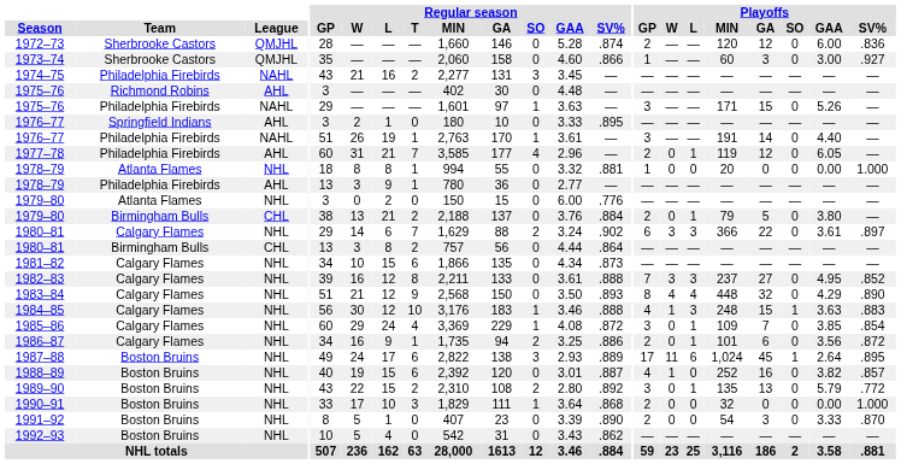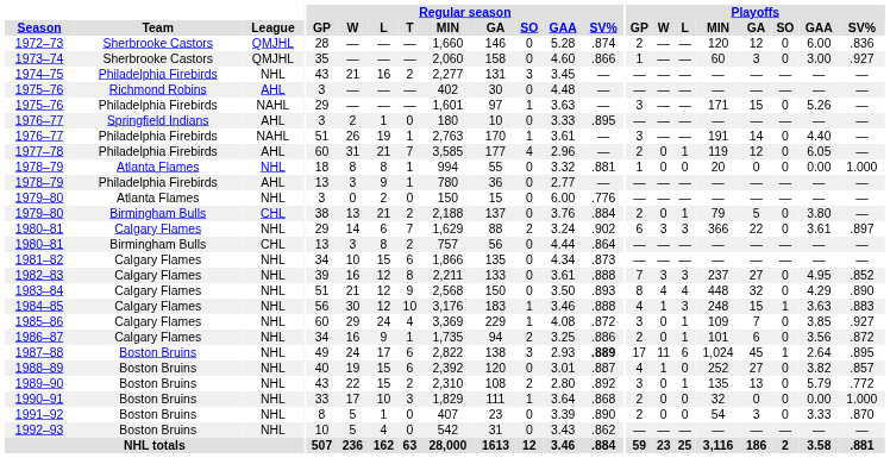1974–75 | League: NAHL -> NHL
1985–86 | Playoffs / SV%: .854 -> .927
1987–88 | Regular season / SV%: normal -> bold
1988–89 | Playoffs / GA: 16 -> 27
